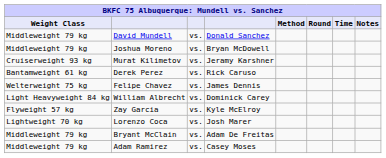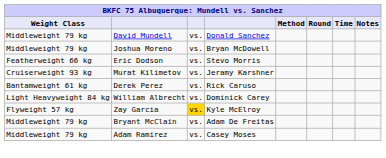+ row: Featherweight 66 kg | Eric Dodson | vs. | Stevo Morris
- row: Welterweight 75 kg | Felipe Chavez | vs. | James Dennis
Zay Garcia | column 3: no background -> gold background
- row: Lightweight 70 kg | Lorenzo Coca | vs. | Josh Marer
